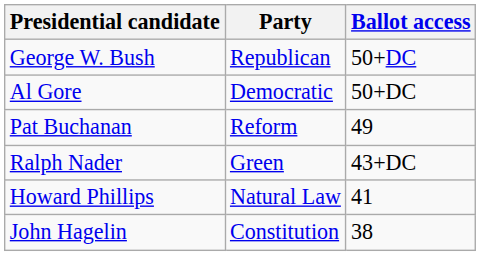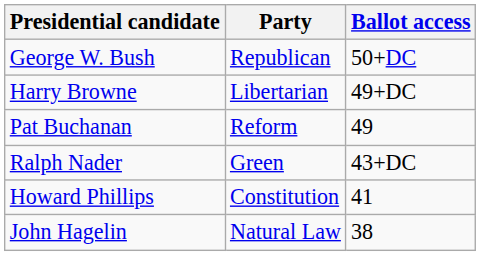- row: Al Gore | Democratic | 50+DC
+ row: Harry Browne | Libertarian | 49+DC
Howard Phillips | Party: Natural Law -> Constitution
John Hagelin | Party: Constitution -> Natural Law
